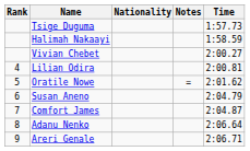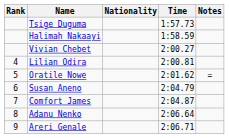columns swapped: Time <-> Notes
